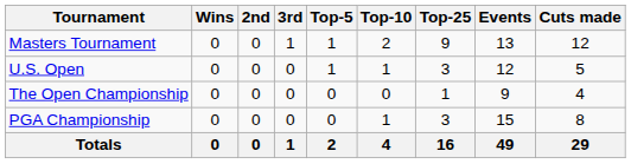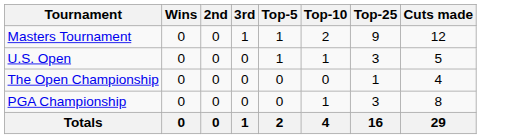- column: Events | 13 | 12 | 9 | 15 | 49
